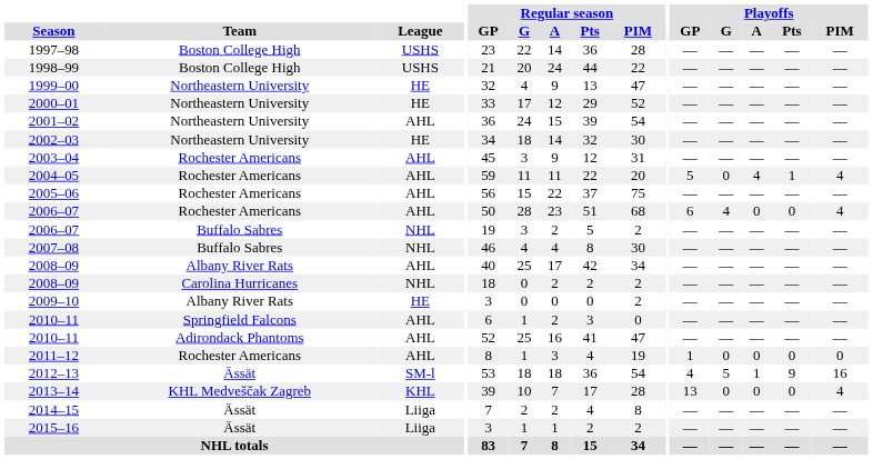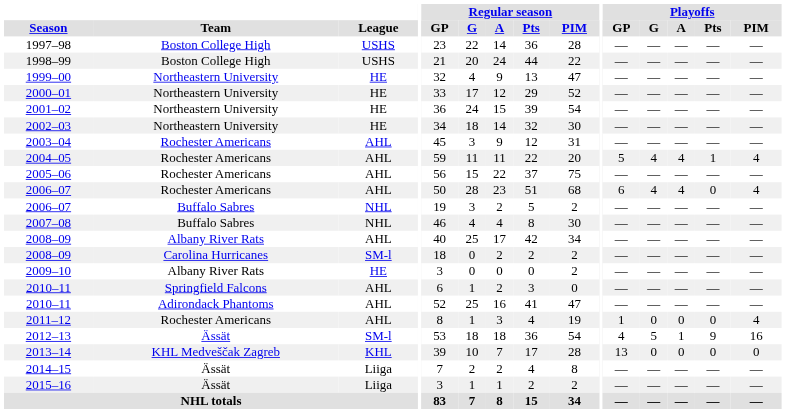2001–02 | League: AHL -> HE
2004–05 | Playoffs / G: 0 -> 4
2006–07 / Rochester Americans | Playoffs / A: 0 -> 4
2008–09 / Carolina Hurricanes | League: NHL -> SM-l
2011–12 | Playoffs / PIM: 0 -> 4
2013–14 | Playoffs / PIM: 4 -> 0
